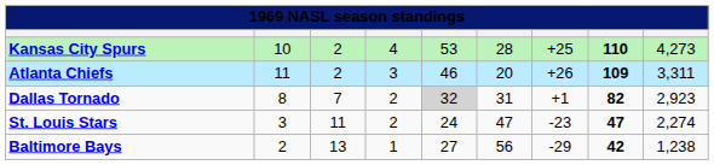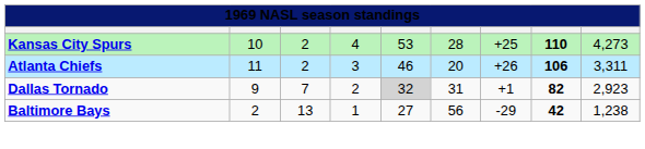Atlanta Chiefs | column 8: 109 -> 106
Dallas Tornado | column 2: 8 -> 9
- row: St. Louis Stars | 3 | 11 | 2 | 24 | 47 | -23 | 47 | 2,274
